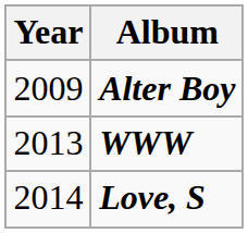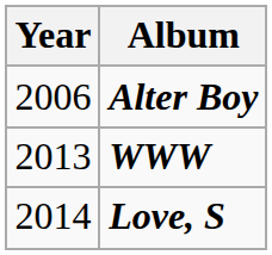Alter Boy | Year: 2009 -> 2006
